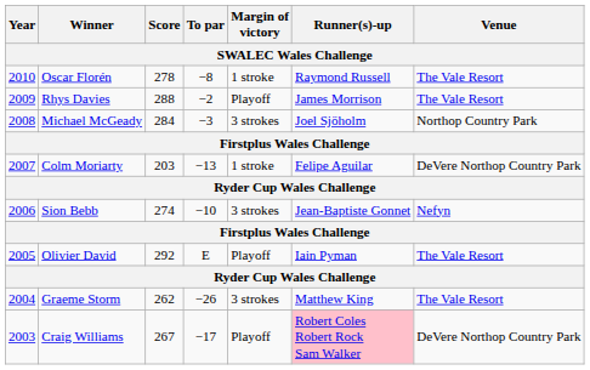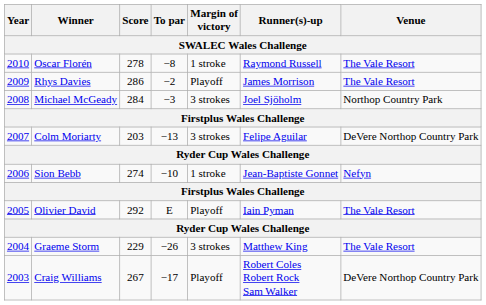Rhys Davies | Score: 288 -> 286
Colm Moriarty | Margin of victory: 1 stroke -> 3 strokes
Sion Bebb | Margin of victory: 3 strokes -> 1 stroke
Graeme Storm | Score: 262 -> 229
Craig Williams | Runner(s)-up: pink background -> no background
